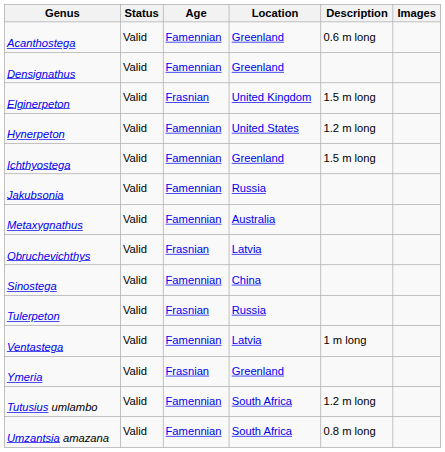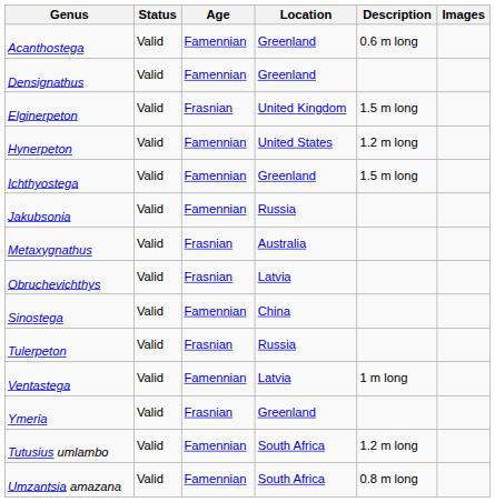Metaxygnathus | Age: Famennian -> Frasnian
